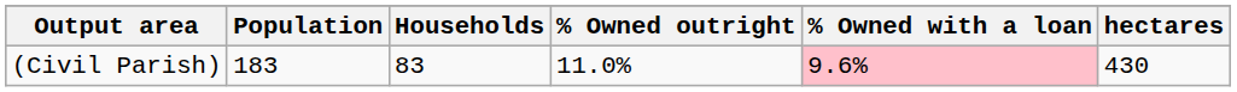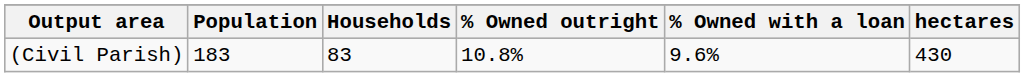(Civil Parish) | % Owned outright: 11.0% -> 10.8%
(Civil Parish) | % Owned with a loan: pink background -> no background
